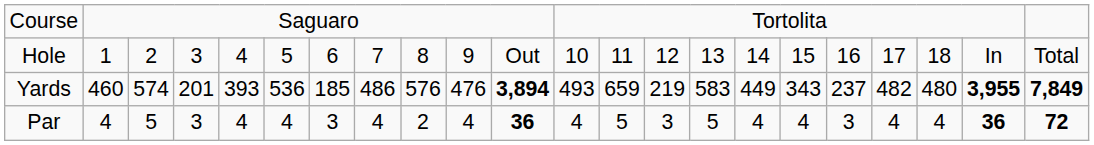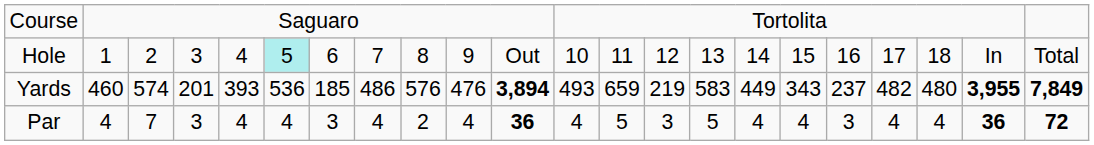Hole | column 6: no background -> paleturquoise background
Par | column 3: 5 -> 7
